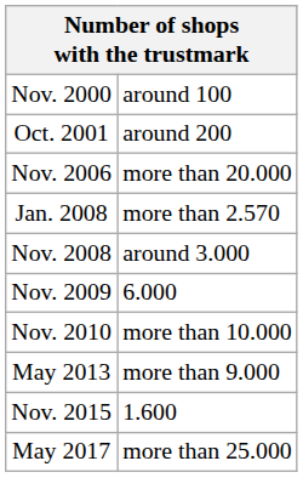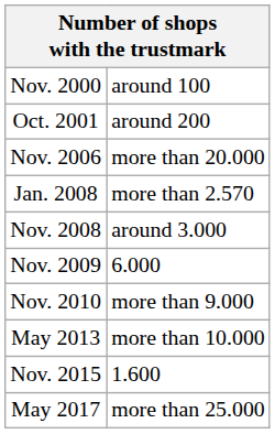Nov. 2010 | column 2: more than 10.000 -> more than 9.000
May 2013 | column 2: more than 9.000 -> more than 10.000
